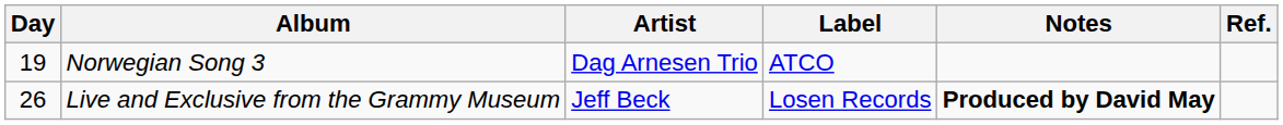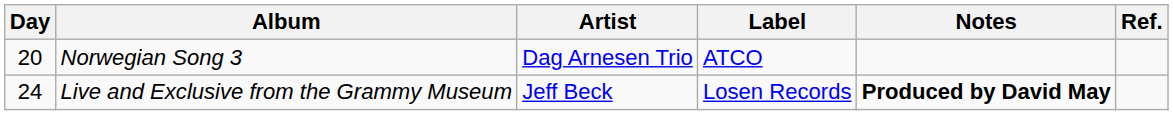Norwegian Song 3 | Day: 19 -> 20
Live and Exclusive from the Grammy Museum | Day: 26 -> 24
